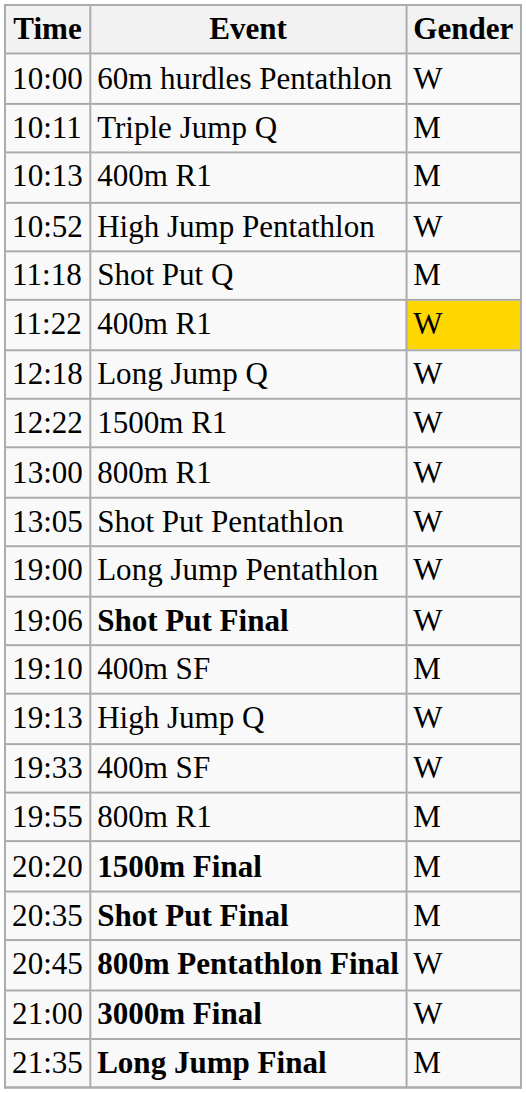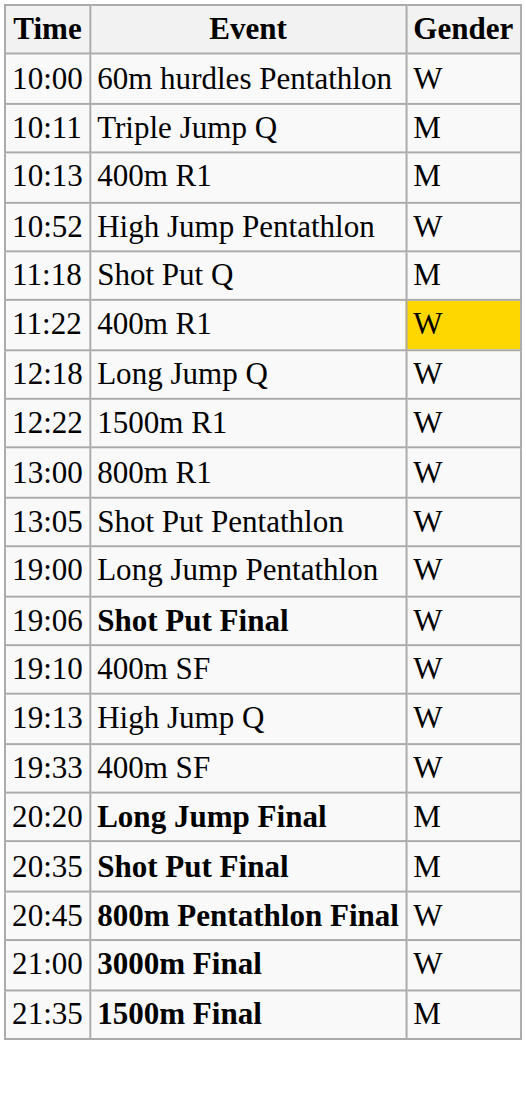19:10 | Gender: M -> W
- row: 19:55 | 800m R1 | M
20:20 | Event: 1500m Final -> Long Jump Final
21:35 | Event: Long Jump Final -> 1500m Final
